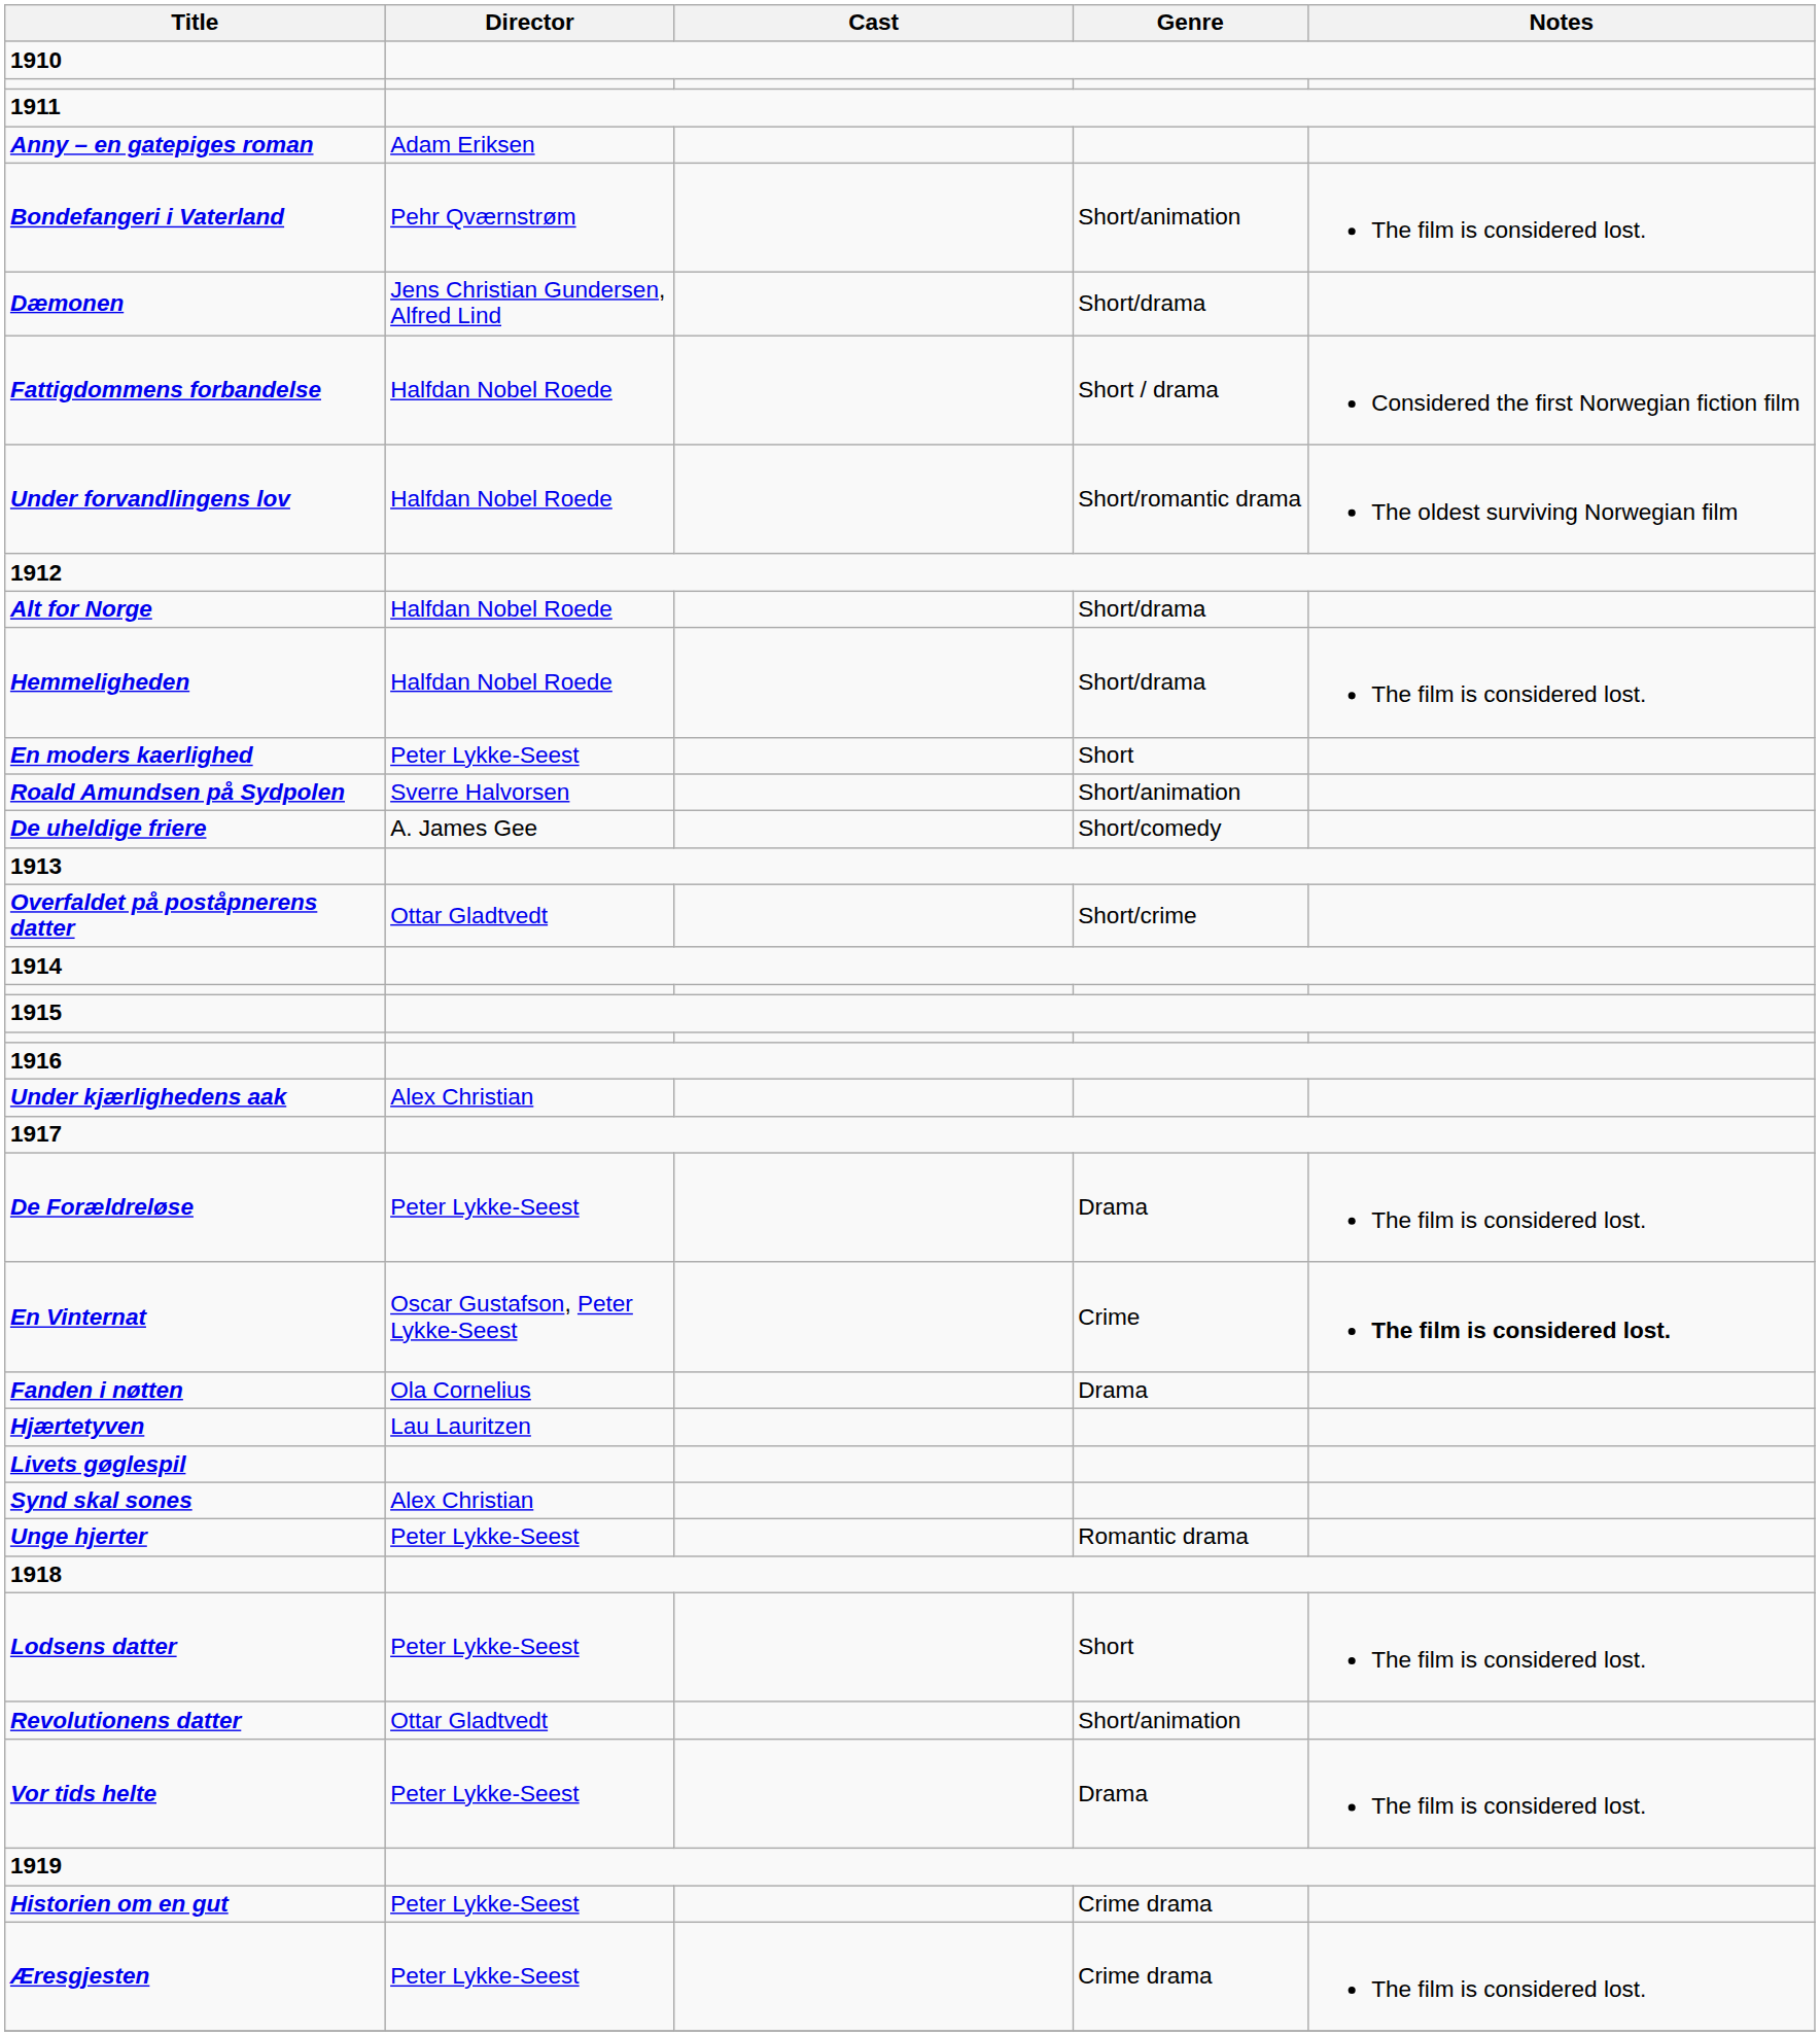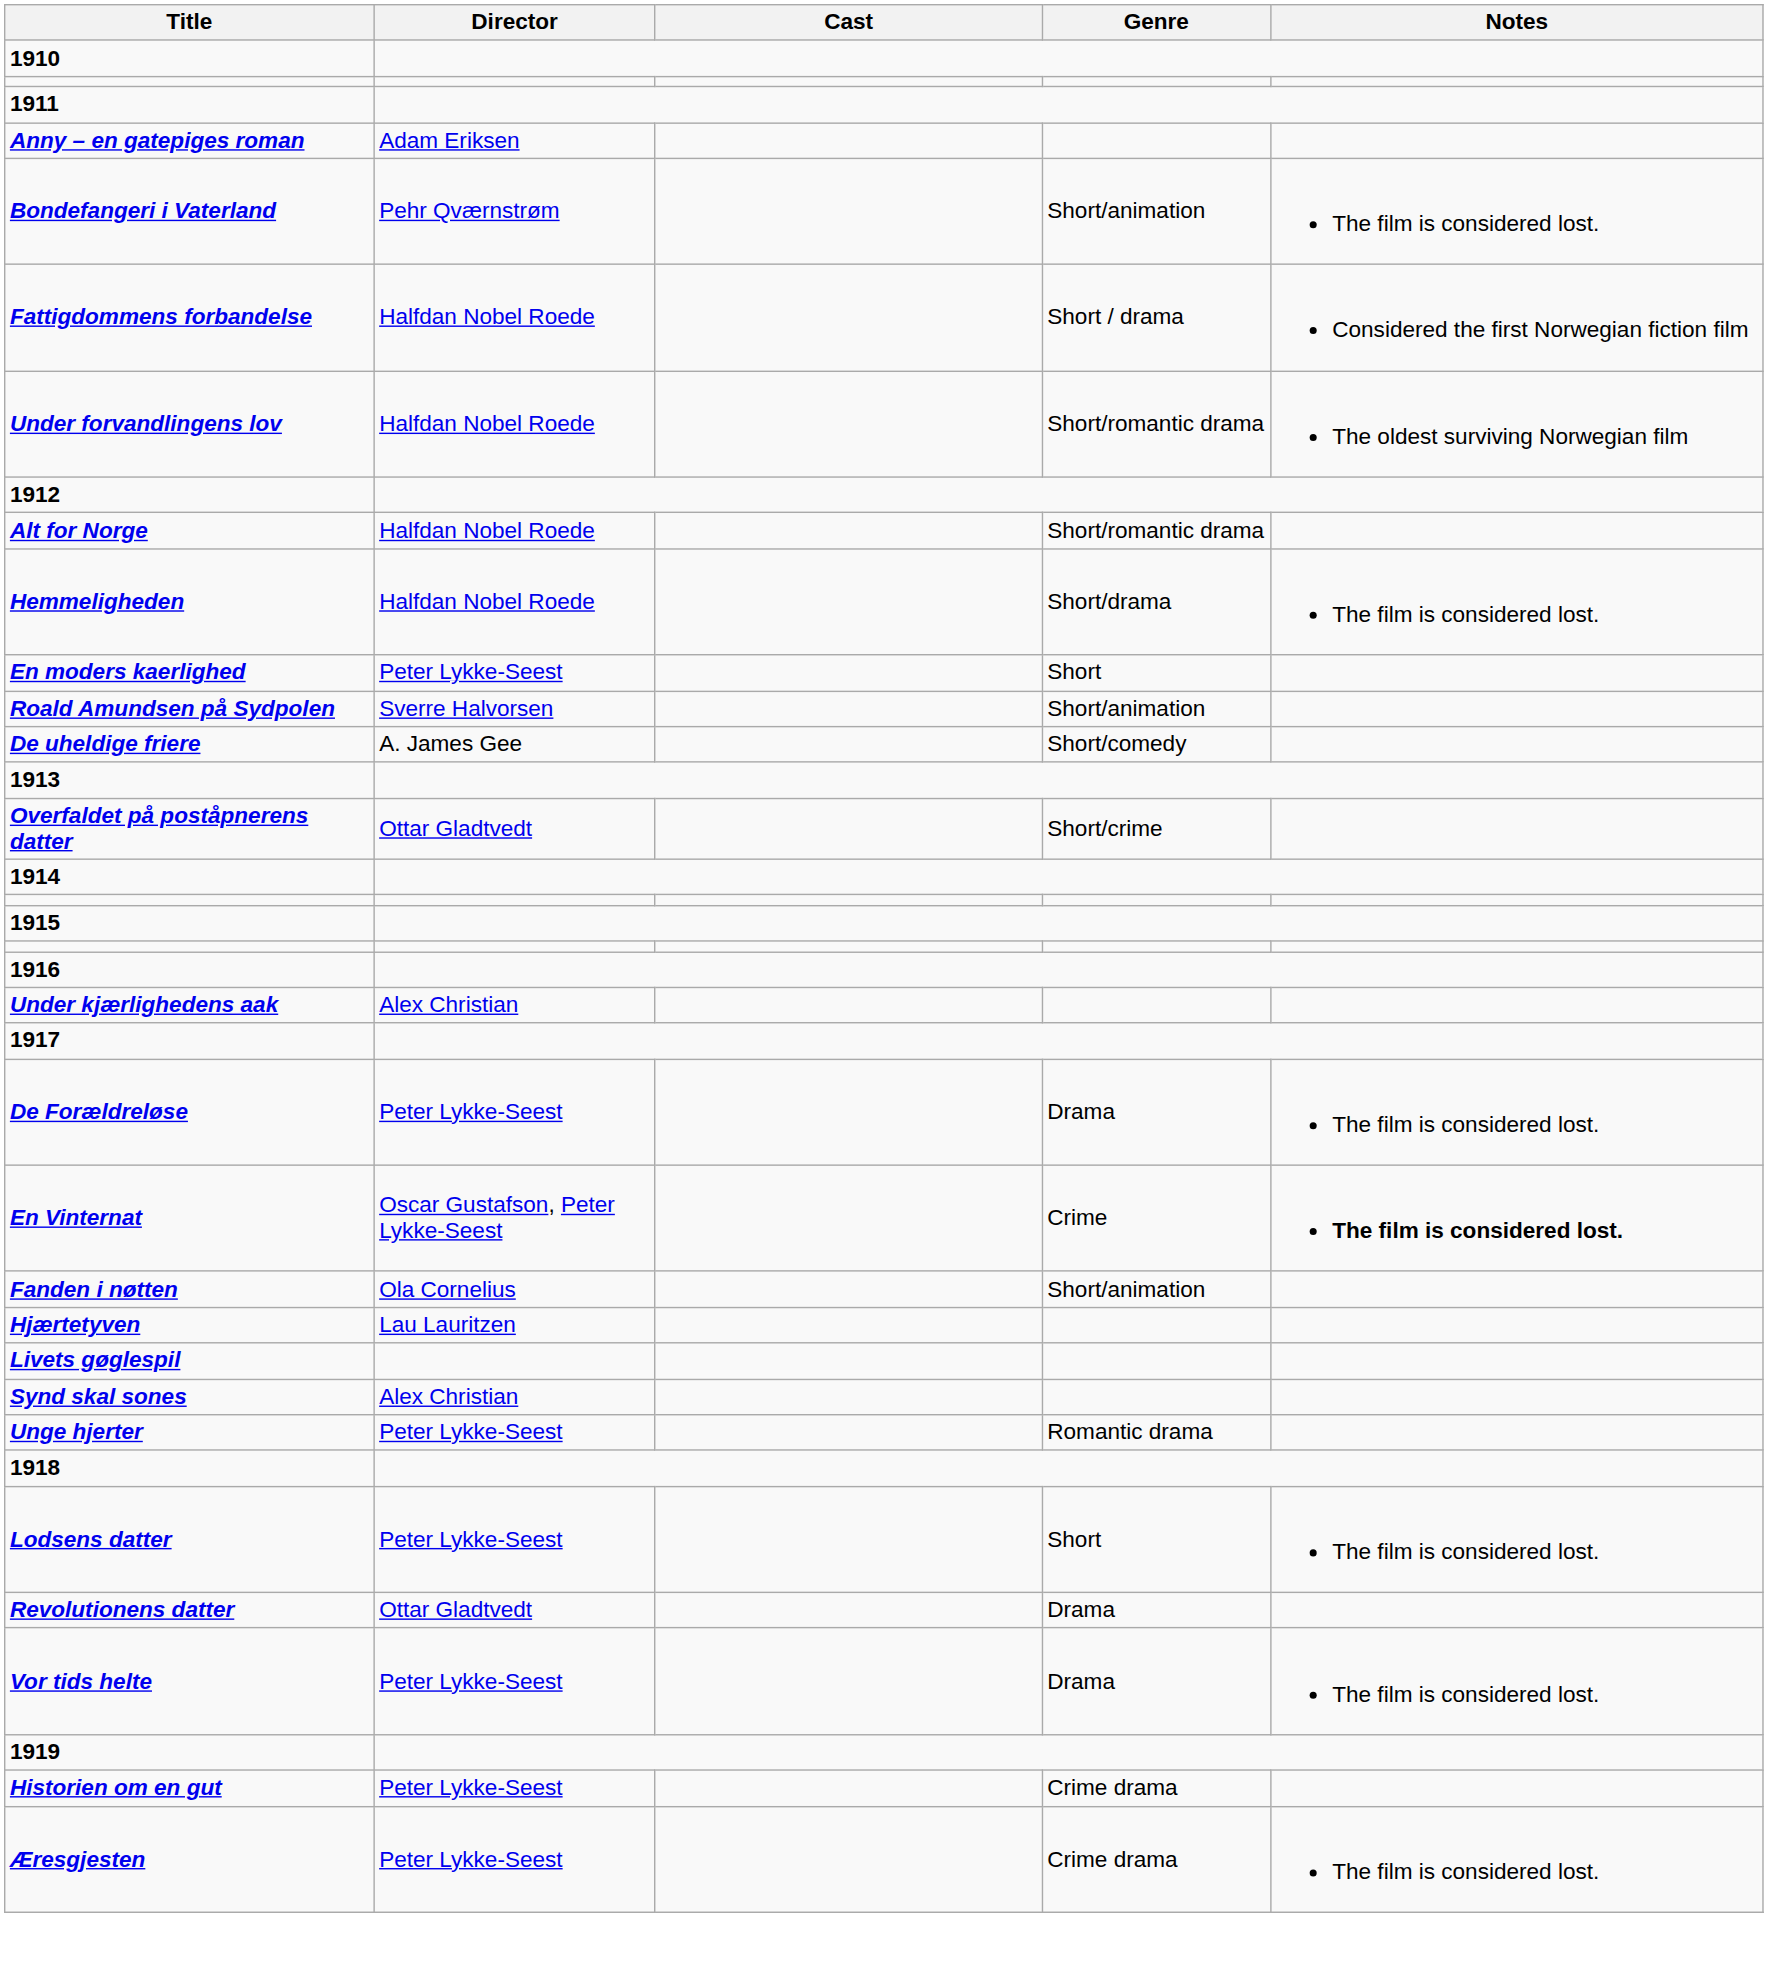- row: Dæmonen | Jens Christian Gundersen, Alfred Lind | Short/drama
Alt for Norge | Genre: Short/drama -> Short/romantic drama
Fanden i nøtten | Genre: Drama -> Short/animation
Revolutionens datter | Genre: Short/animation -> Drama
